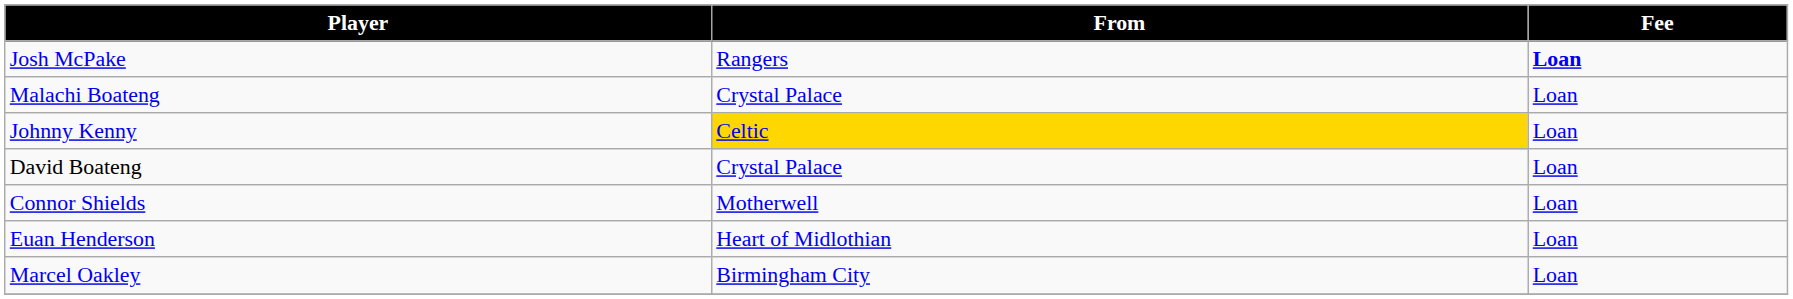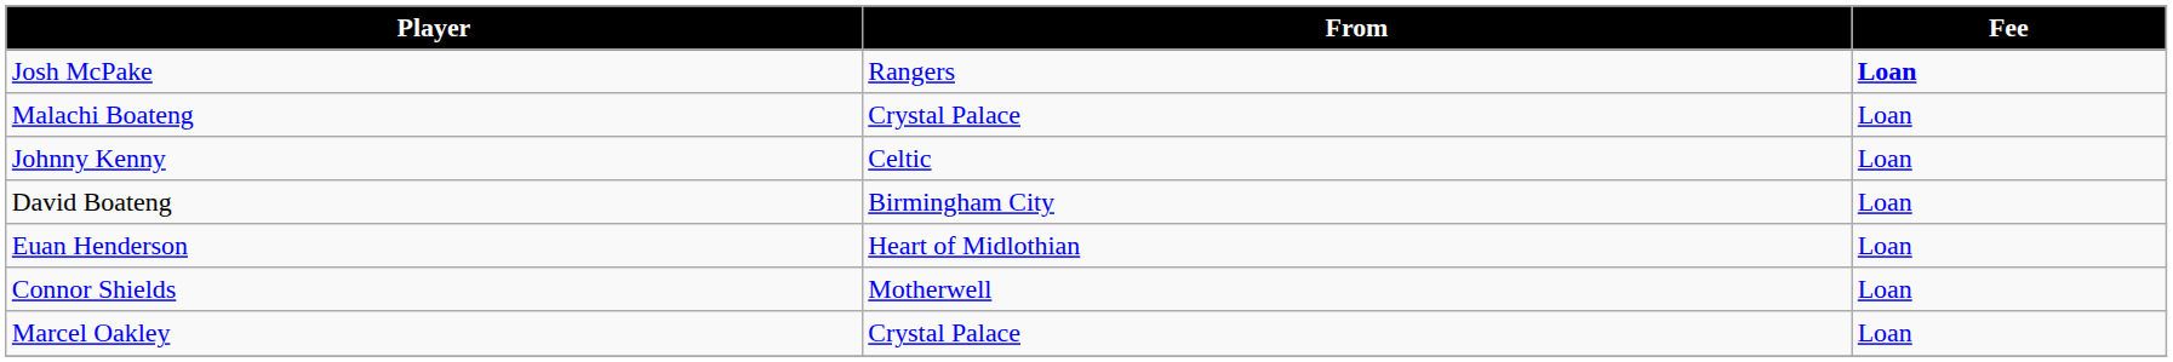Johnny Kenny | From: gold background -> no background
David Boateng | From: Crystal Palace -> Birmingham City
rows swapped: Euan Henderson <-> Connor Shields
Marcel Oakley | From: Birmingham City -> Crystal Palace
